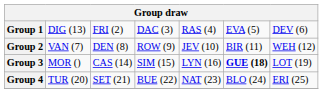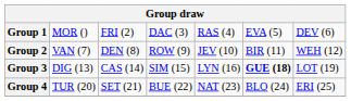Group 1 | column 2: DIG (13) -> MOR ()
Group 3 | column 2: MOR () -> DIG (13)
